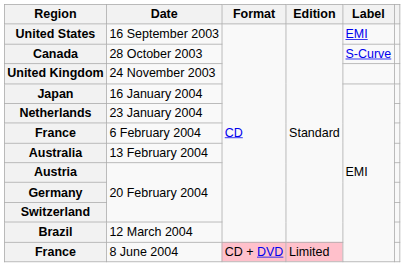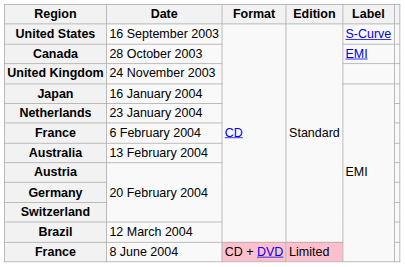United States | Label: EMI -> S-Curve
Canada | Label: S-Curve -> EMI
